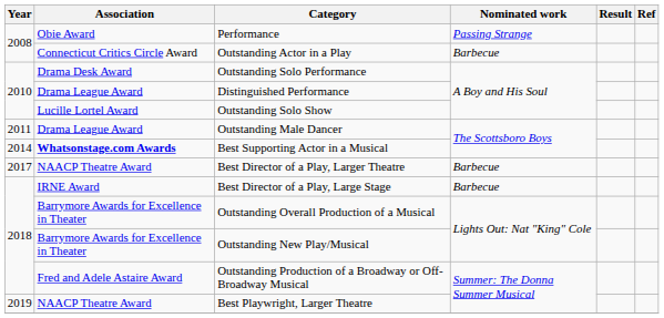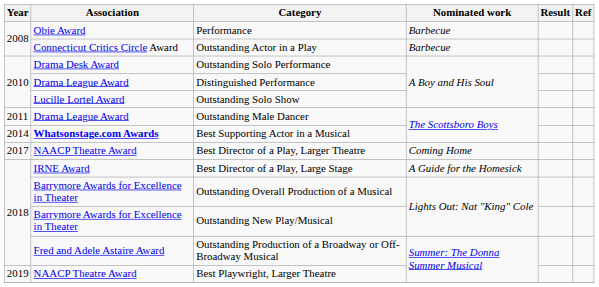Performance | Nominated work: Passing Strange -> Barbecue
Best Director of a Play, Larger Theatre | Nominated work: Barbecue -> Coming Home
Best Director of a Play, Large Stage | Nominated work: Barbecue -> A Guide for the Homesick
